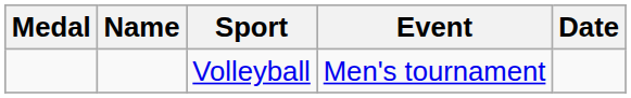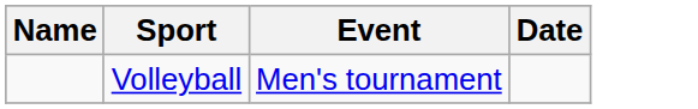- column: Medal
